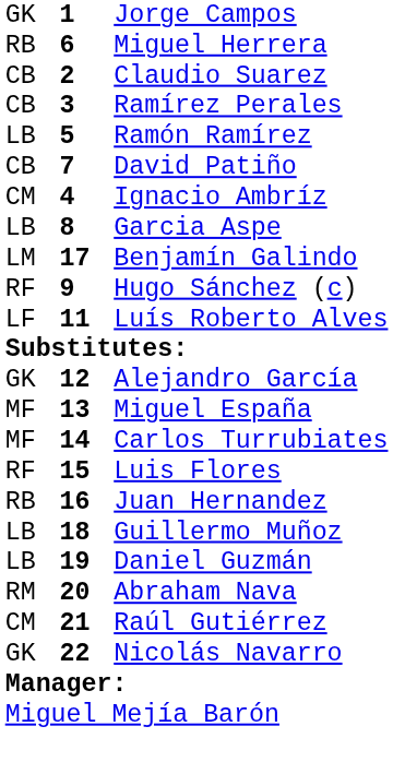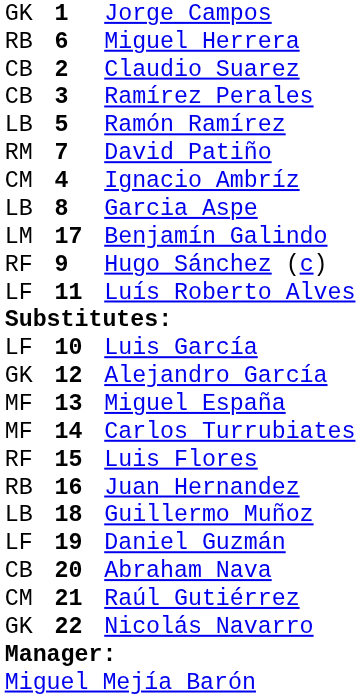David Patiño | column 1: CB -> RM
+ row: LF | 10 | Luis García
Daniel Guzmán | column 1: LB -> LF
Abraham Nava | column 1: RM -> CB
